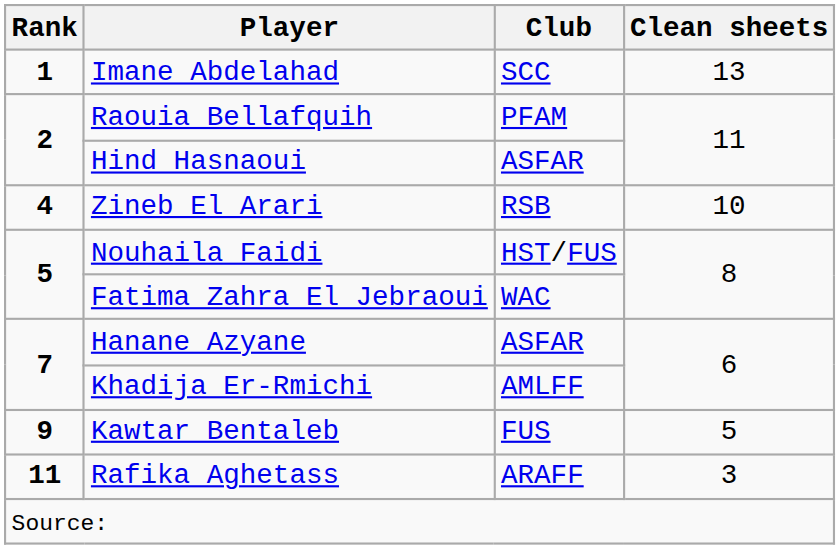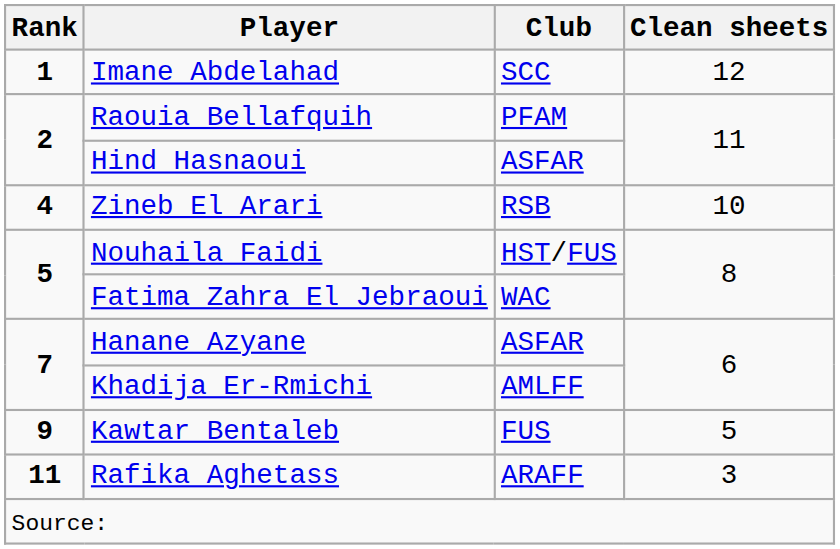Imane Abdelahad | Clean sheets: 13 -> 12
